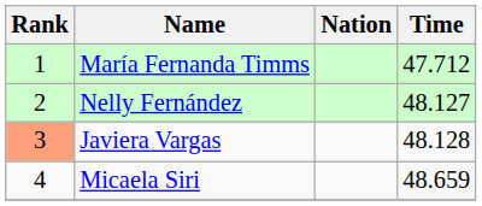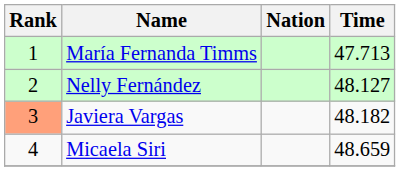María Fernanda Timms | Time: 47.712 -> 47.713
Javiera Vargas | Time: 48.128 -> 48.182
